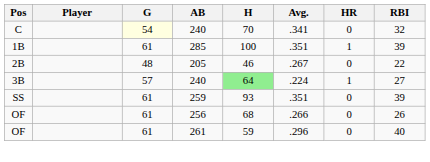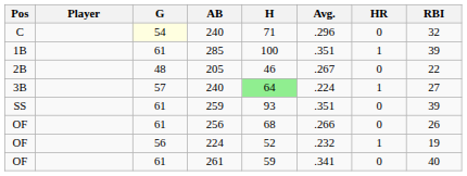C / 240 | H: 70 -> 71
C / 240 | Avg.: .341 -> .296
+ row: OF | 56 | 224 | 52 | .232 | 1 | 19
261 | Avg.: .296 -> .341
